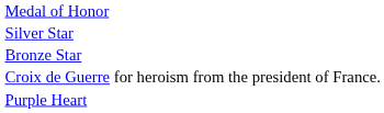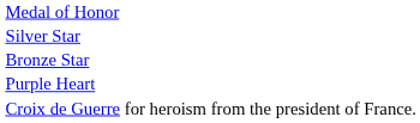rows swapped: Purple Heart <-> Croix de Guerre for heroism from the president of France.
